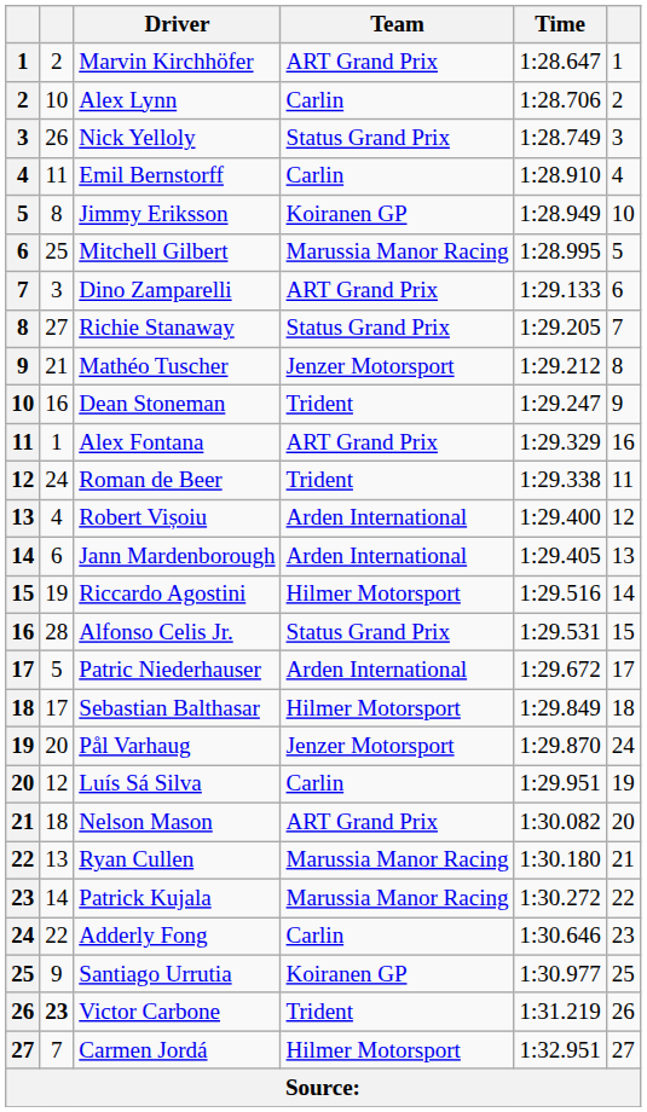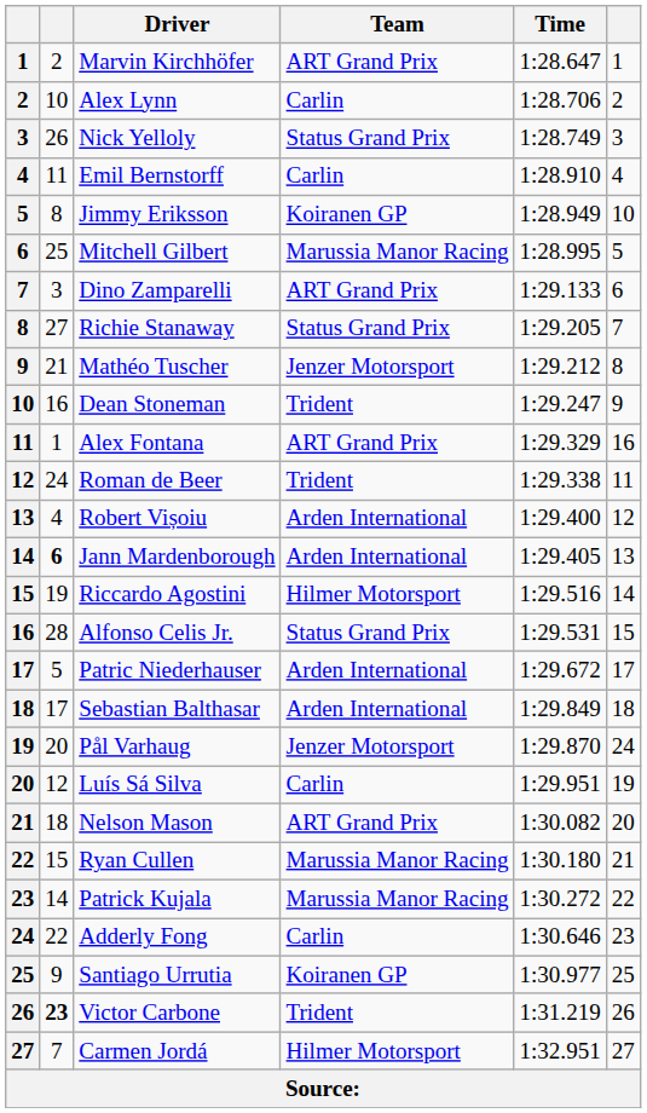Jann Mardenborough | column 2: normal -> bold
Sebastian Balthasar | Team: Hilmer Motorsport -> Arden International
Ryan Cullen | column 2: 13 -> 15
